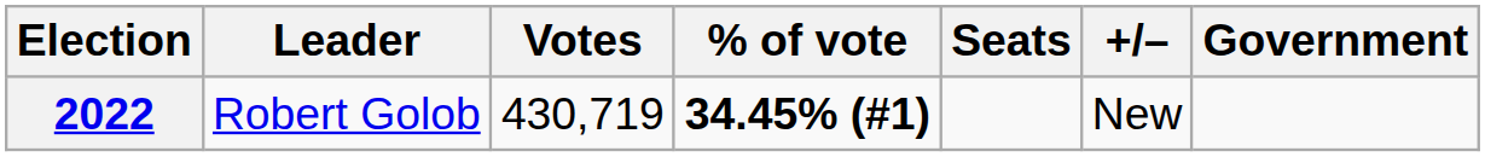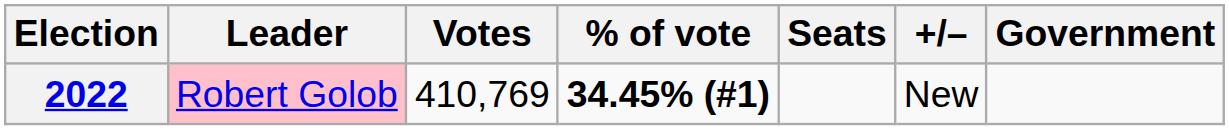2022 | Leader: no background -> pink background
2022 | Votes: 430,719 -> 410,769
